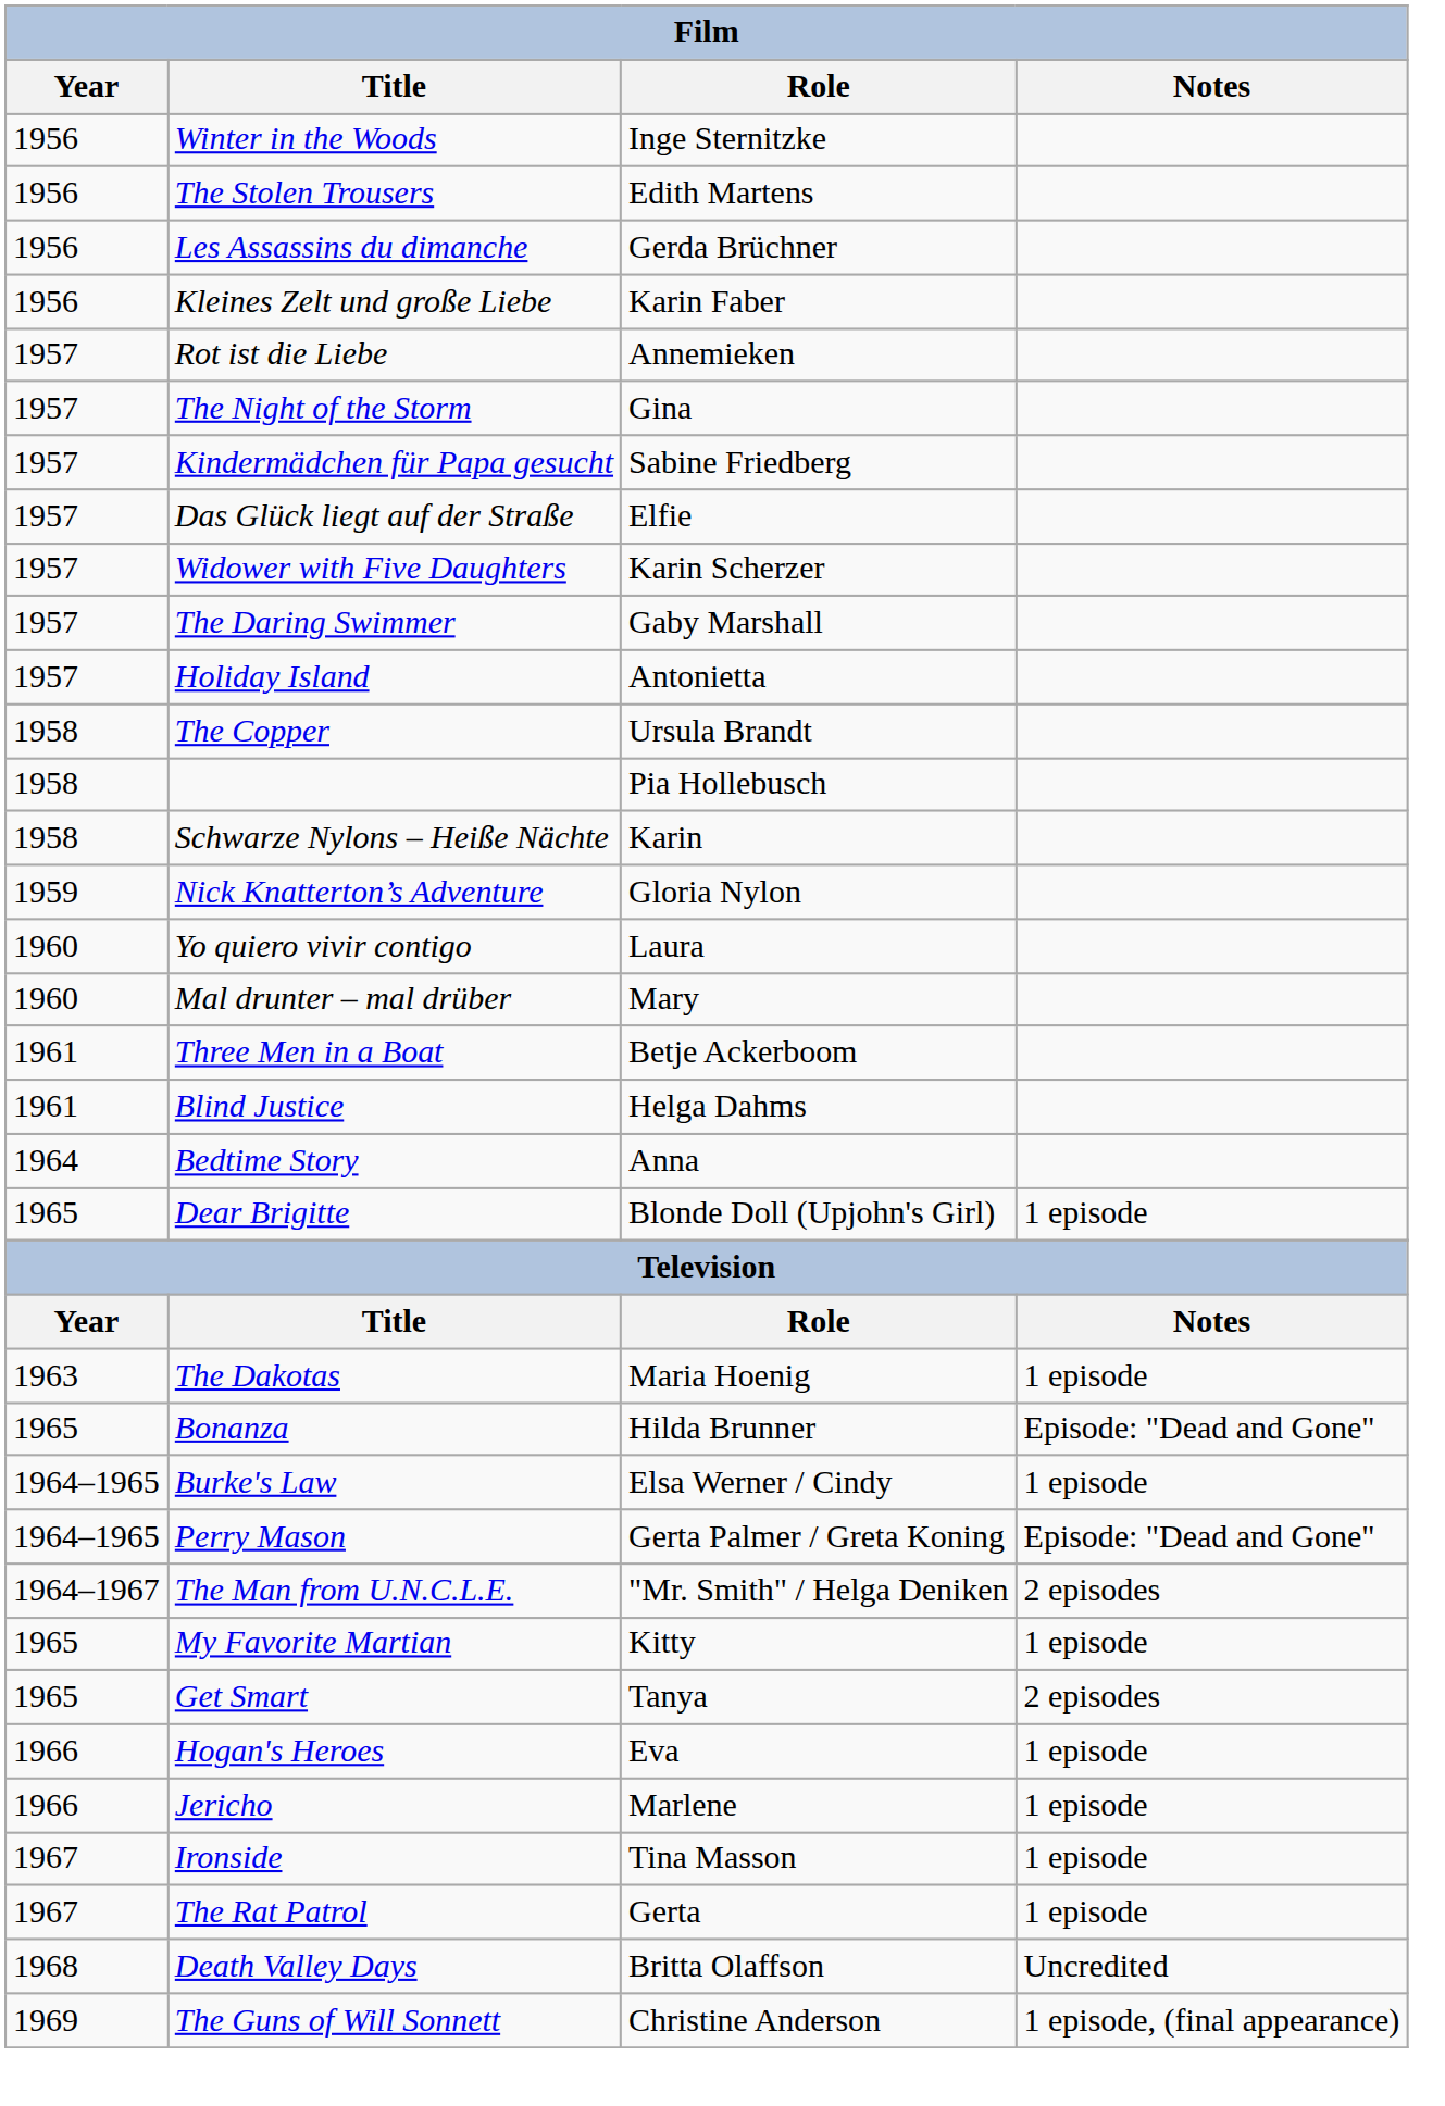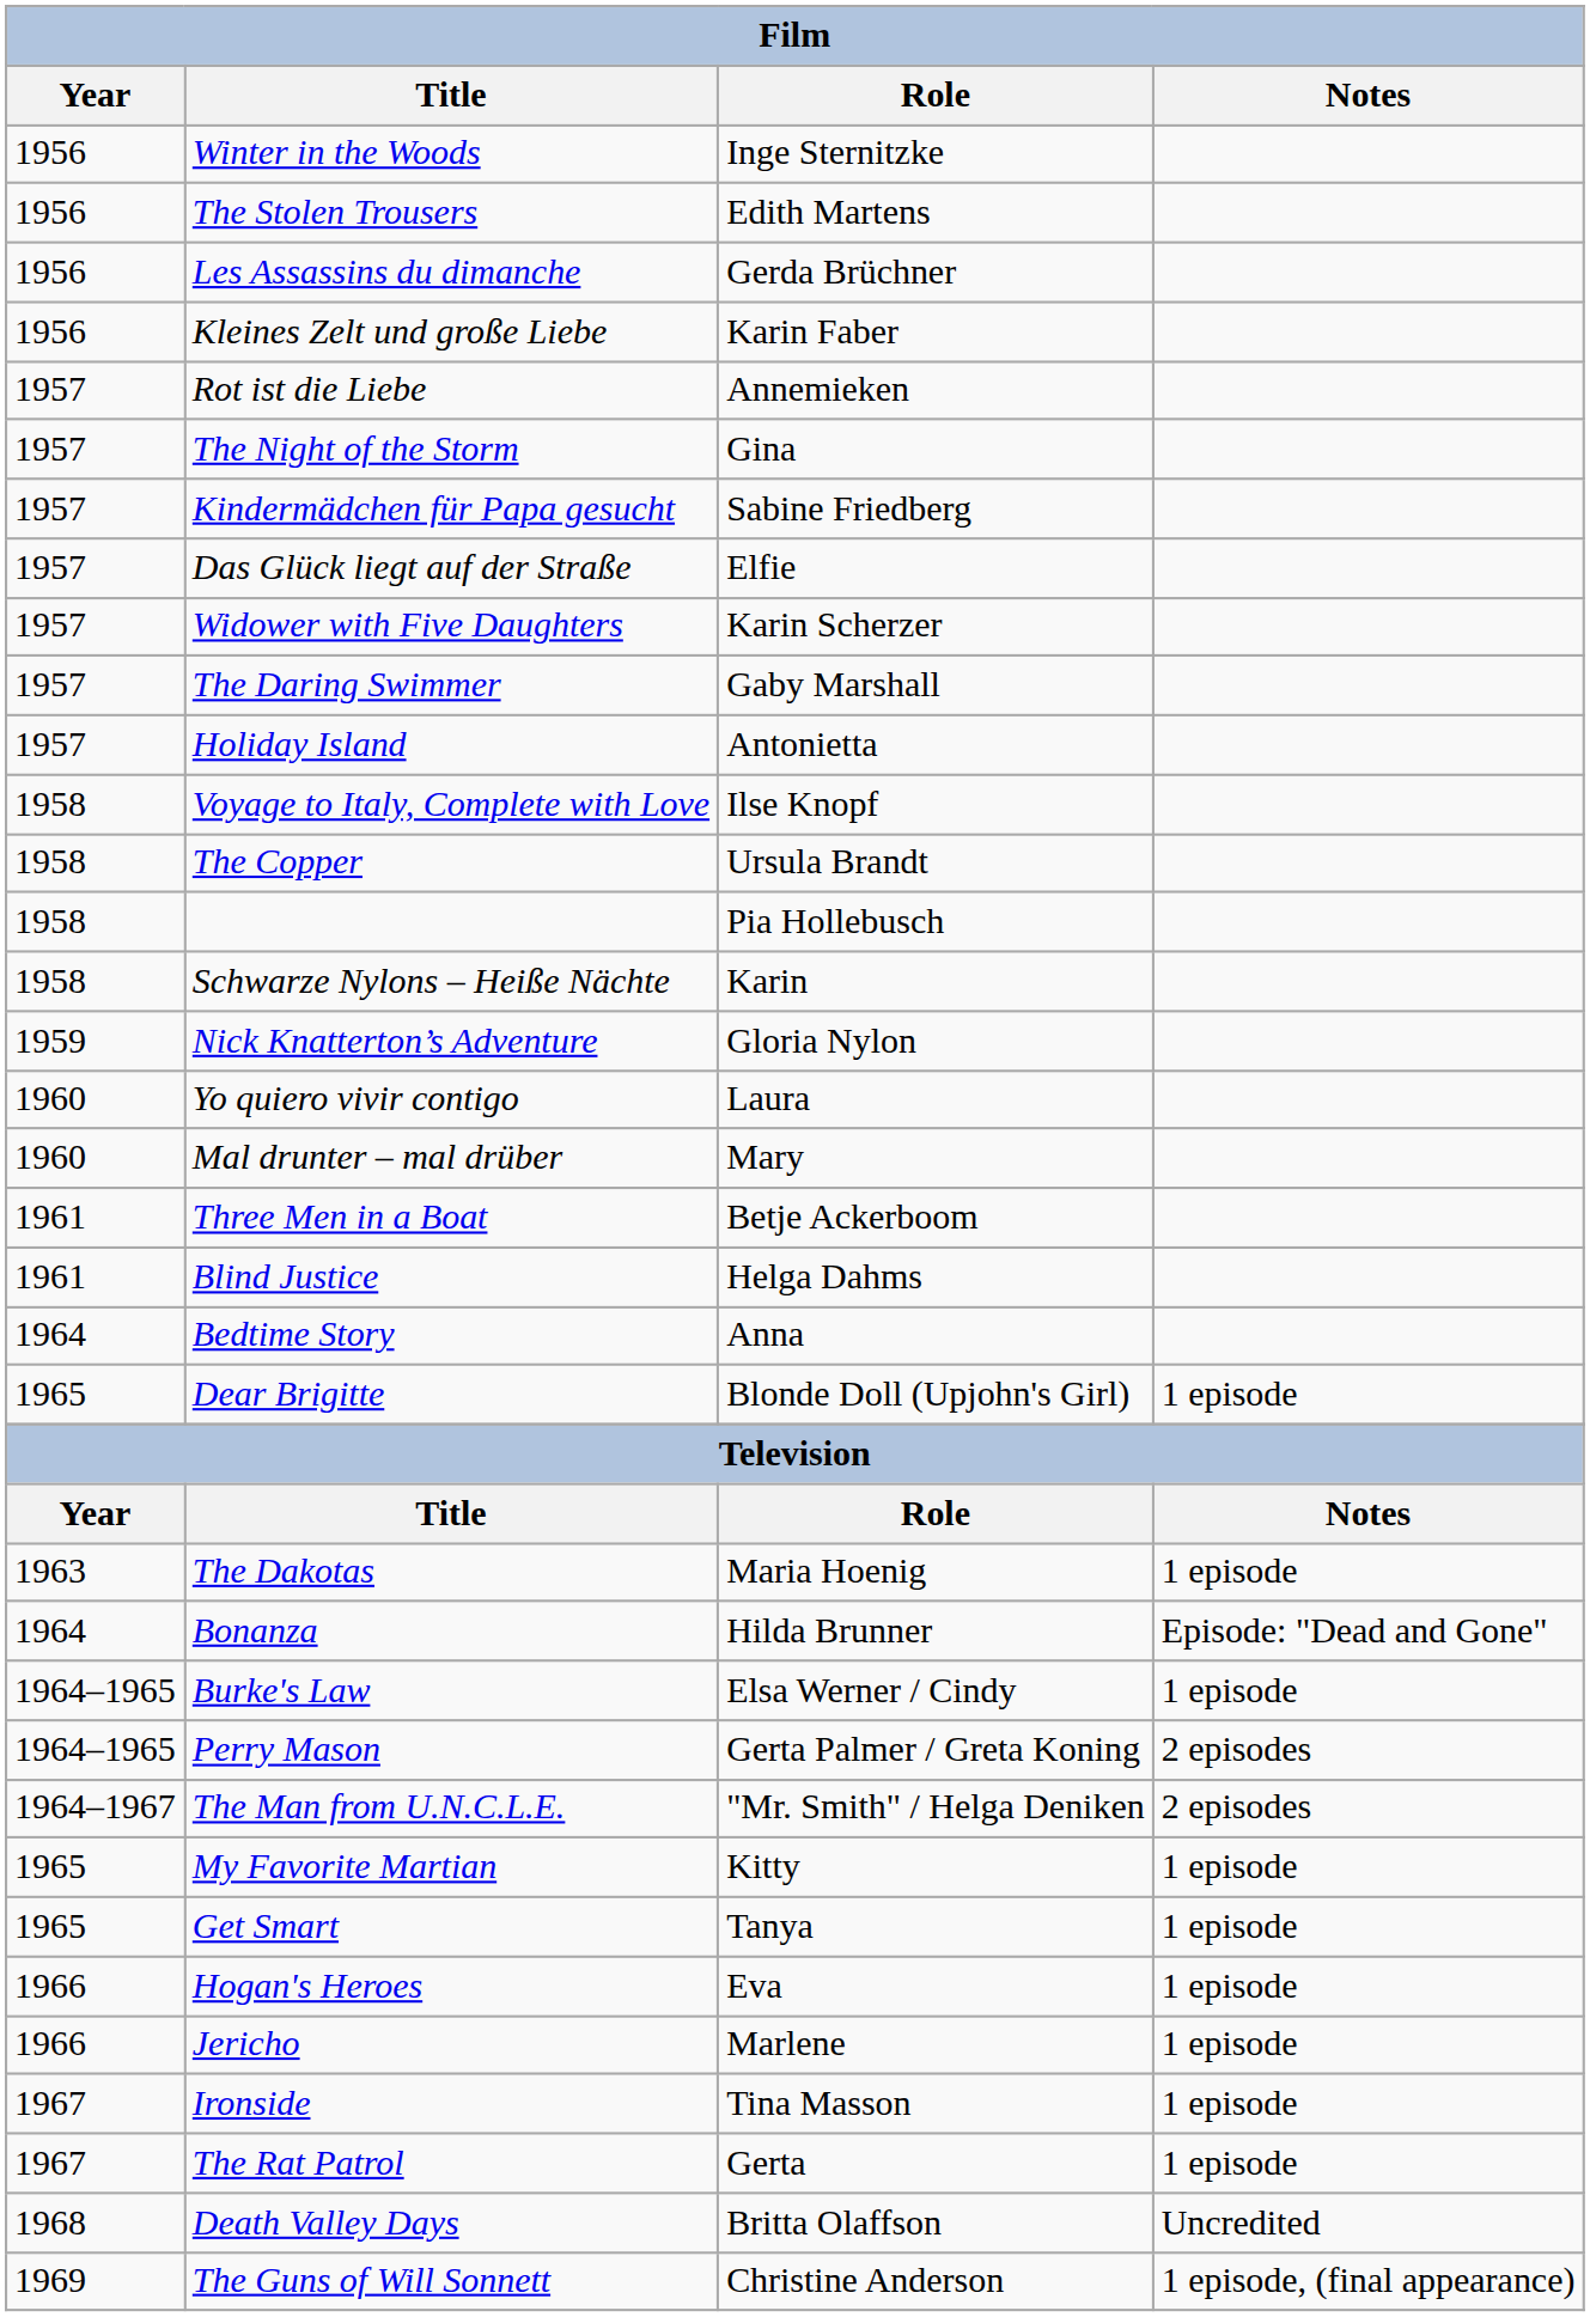+ row: 1958 | Voyage to Italy, Complete with Love | Ilse Knopf
Bonanza | Year: 1965 -> 1964
Perry Mason | Notes: Episode: "Dead and Gone" -> 2 episodes
Get Smart | Notes: 2 episodes -> 1 episode
